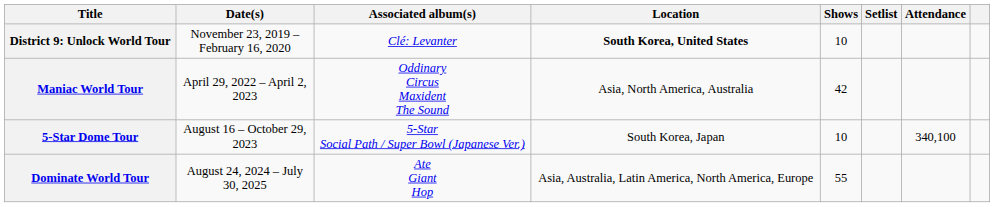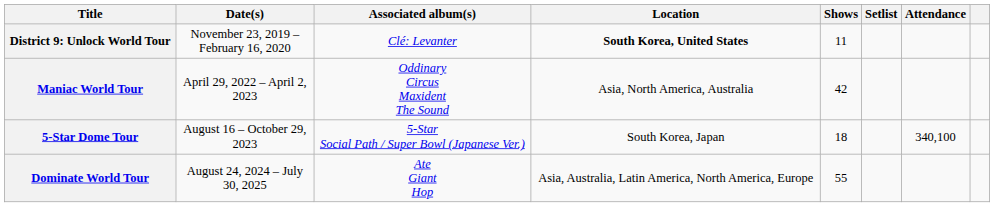District 9: Unlock World Tour | Shows: 10 -> 11
5-Star Dome Tour | Shows: 10 -> 18
